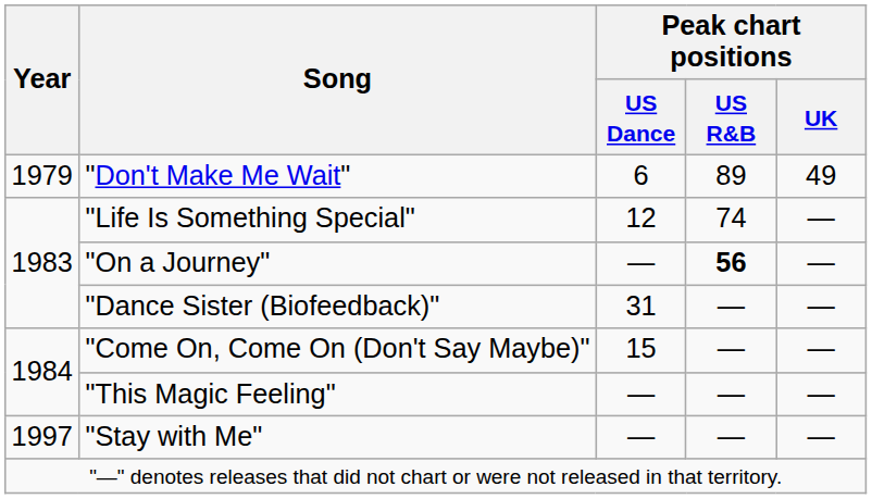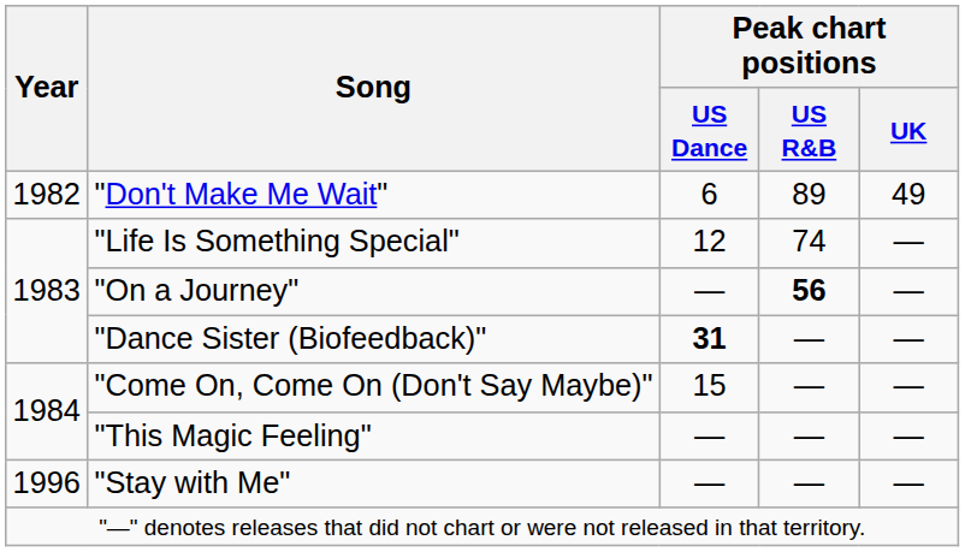"Don't Make Me Wait" | Year: 1979 -> 1982
"Dance Sister (Biofeedback)" | Peak chart positions / US Dance: normal -> bold
"Stay with Me" | Year: 1997 -> 1996
